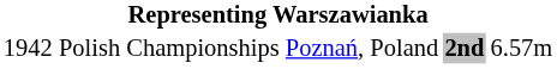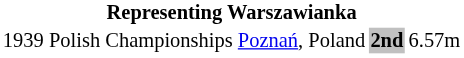Polish Championships | column 1: 1942 -> 1939
